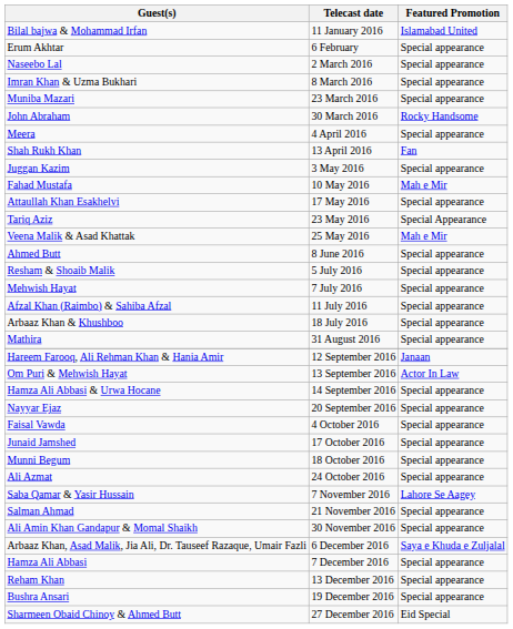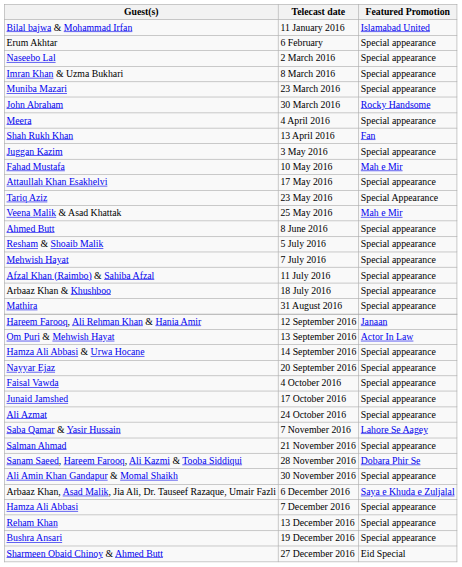- row: Munni Begum | 18 October 2016 | Special appearance
+ row: Sanam Saeed, Hareem Farooq, Ali Kazmi & Tooba Siddiqui | 28 November 2016 | Dobara Phir Se
